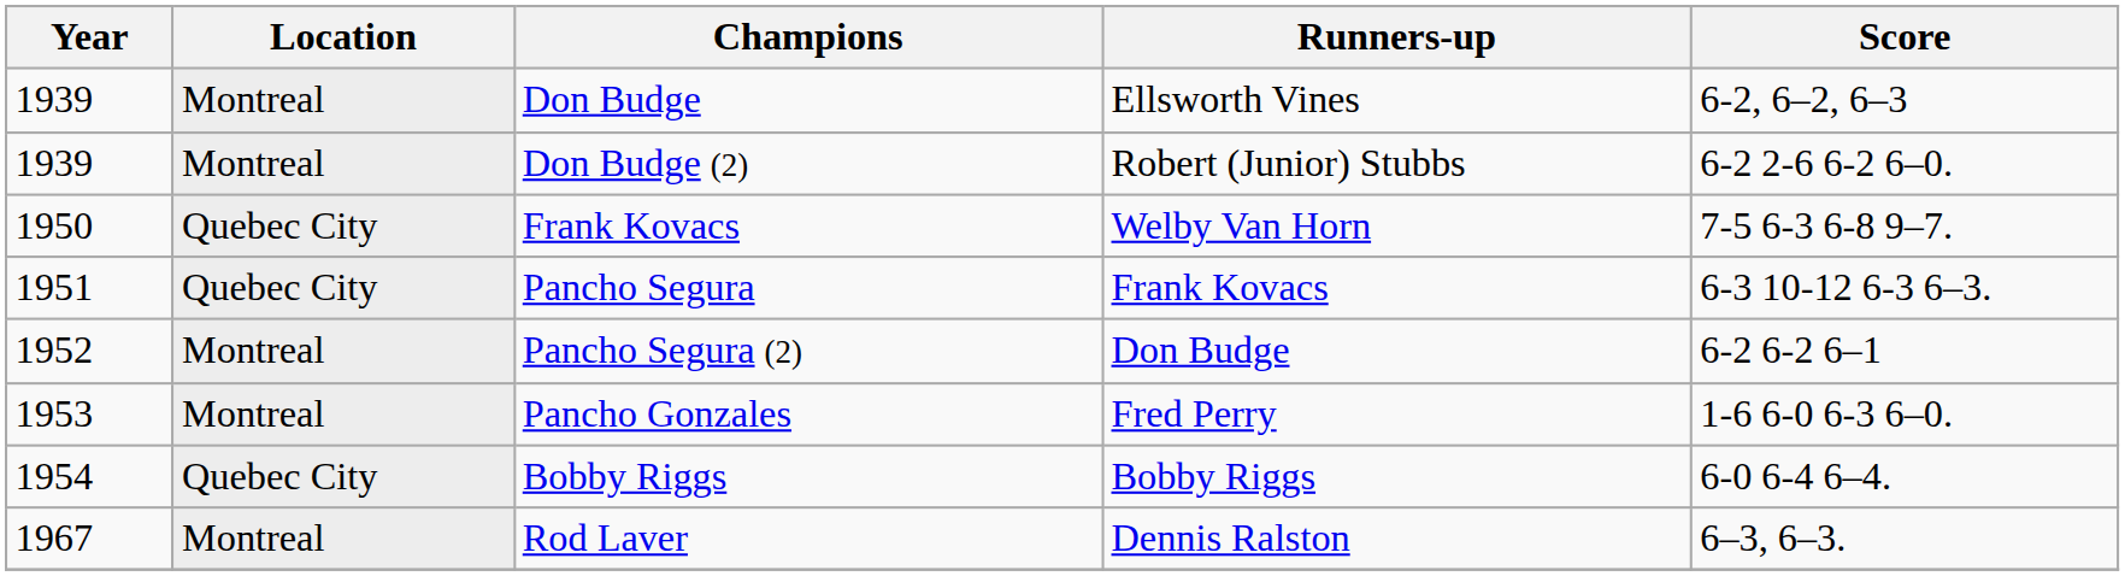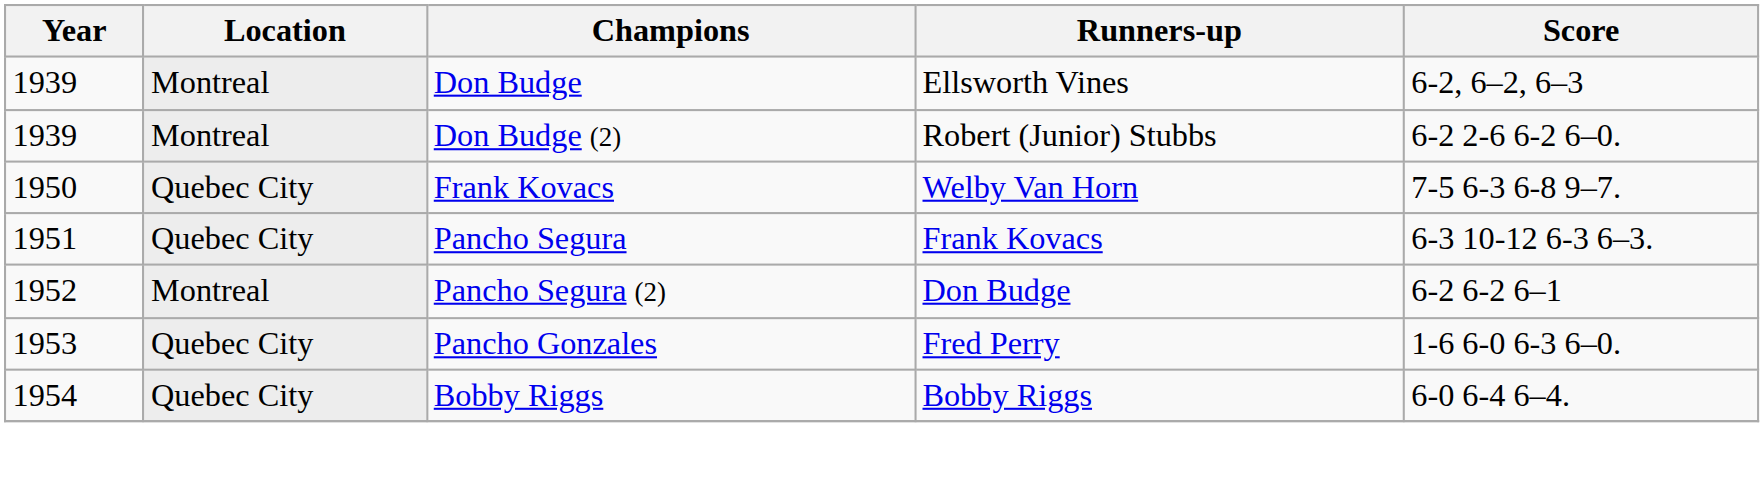Pancho Gonzales | Location: Montreal -> Quebec City
- row: 1967 | Montreal | Rod Laver | Dennis Ralston | 6–3, 6–3.
